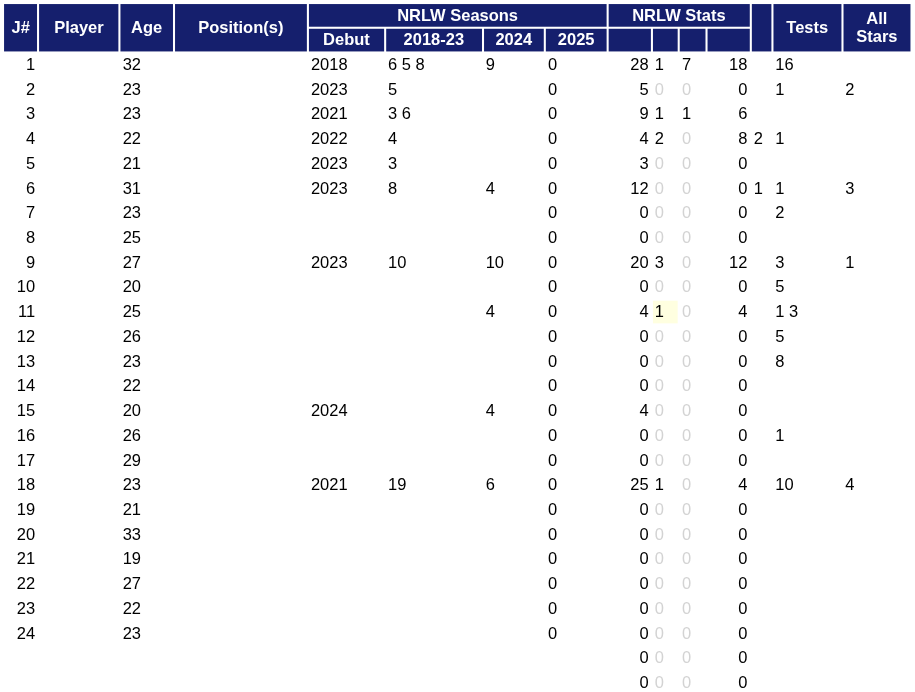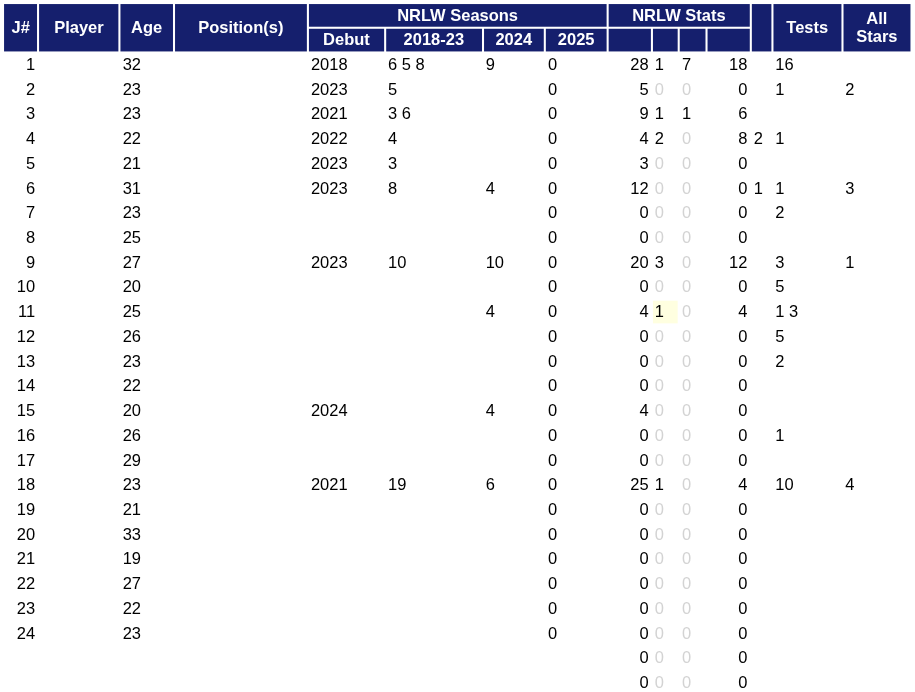13 | Tests: 8 -> 2
